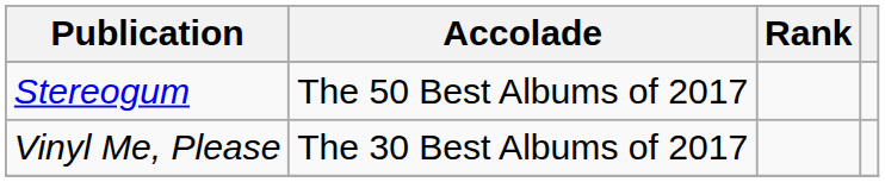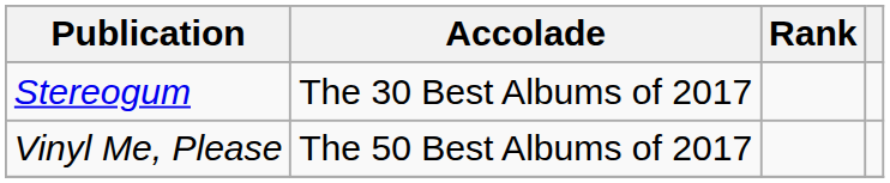Stereogum | Accolade: The 50 Best Albums of 2017 -> The 30 Best Albums of 2017
Vinyl Me, Please | Accolade: The 30 Best Albums of 2017 -> The 50 Best Albums of 2017
